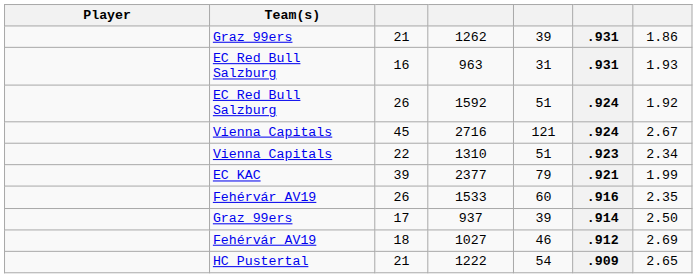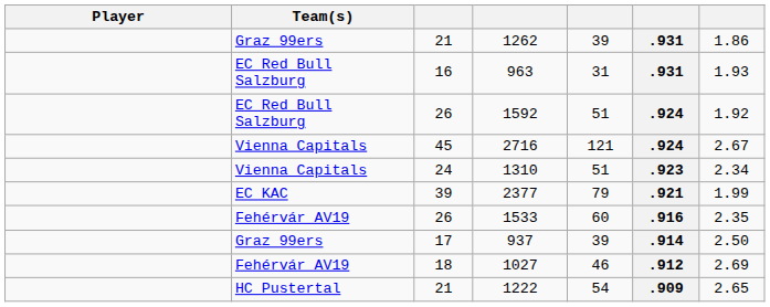1310 | column 3: 22 -> 24
